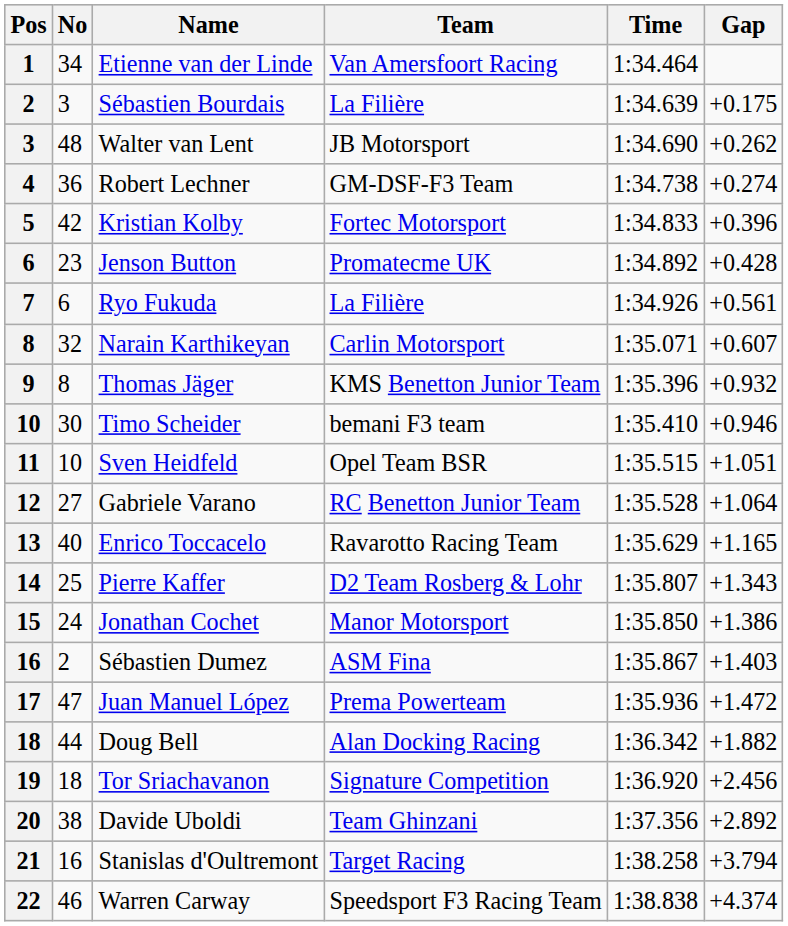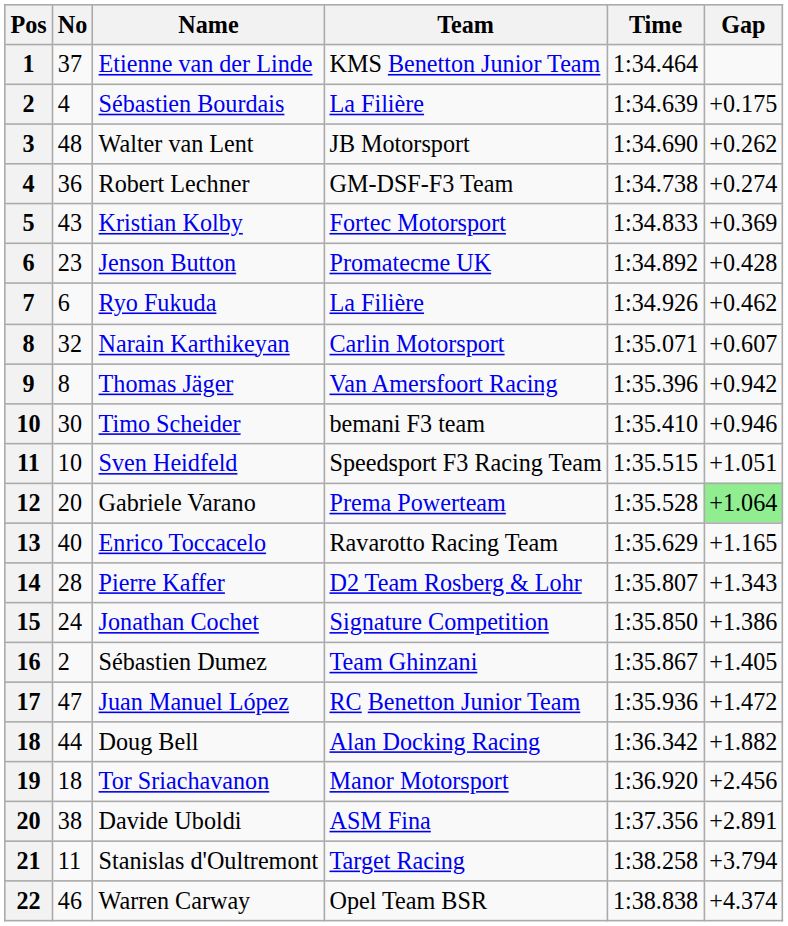Etienne van der Linde | No: 34 -> 37
Etienne van der Linde | Team: Van Amersfoort Racing -> KMS Benetton Junior Team
Sébastien Bourdais | No: 3 -> 4
Kristian Kolby | No: 42 -> 43
Kristian Kolby | Gap: +0.396 -> +0.369
Ryo Fukuda | Gap: +0.561 -> +0.462
Thomas Jäger | Team: KMS Benetton Junior Team -> Van Amersfoort Racing
Thomas Jäger | Gap: +0.932 -> +0.942
Sven Heidfeld | Team: Opel Team BSR -> Speedsport F3 Racing Team
Gabriele Varano | No: 27 -> 20
Gabriele Varano | Team: RC Benetton Junior Team -> Prema Powerteam
Gabriele Varano | Gap: no background -> lightgreen background
Pierre Kaffer | No: 25 -> 28
Jonathan Cochet | Team: Manor Motorsport -> Signature Competition
Sébastien Dumez | Team: ASM Fina -> Team Ghinzani
Sébastien Dumez | Gap: +1.403 -> +1.405
Juan Manuel López | Team: Prema Powerteam -> RC Benetton Junior Team
Tor Sriachavanon | Team: Signature Competition -> Manor Motorsport
Davide Uboldi | Team: Team Ghinzani -> ASM Fina
Davide Uboldi | Gap: +2.892 -> +2.891
Stanislas d'Oultremont | No: 16 -> 11
Warren Carway | Team: Speedsport F3 Racing Team -> Opel Team BSR
